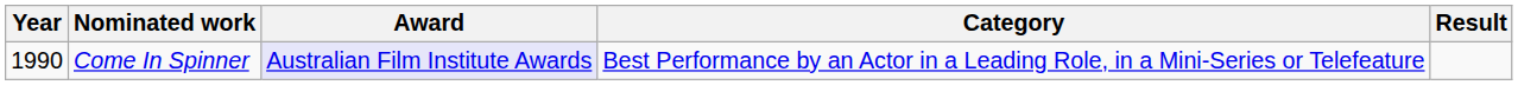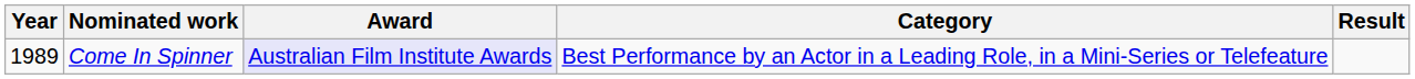Come In Spinner | Year: 1990 -> 1989
